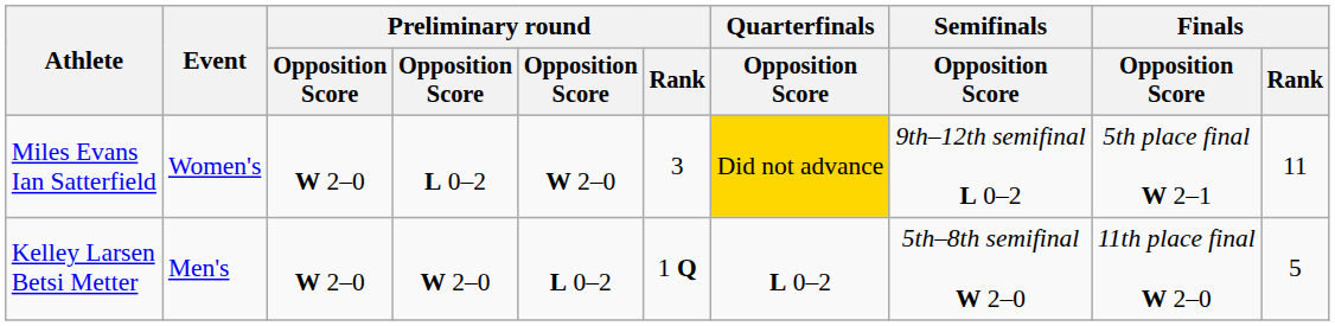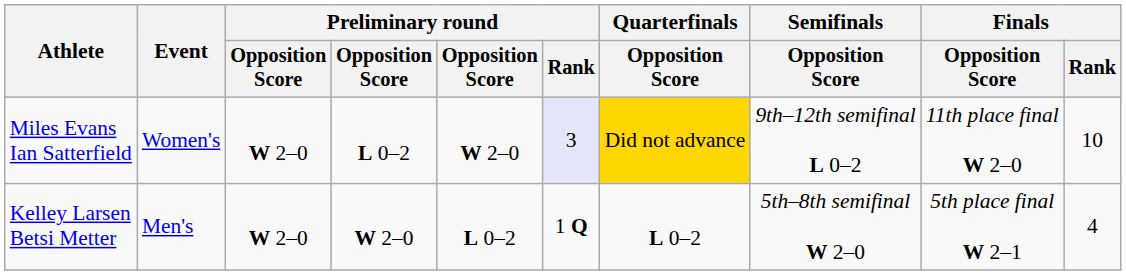Miles Evans Ian Satterfield | Preliminary round / Rank: no background -> lavender background
Miles Evans Ian Satterfield | Finals / Opposition Score: 5th place final W 2–1 -> 11th place final W 2–0
Miles Evans Ian Satterfield | Finals / Rank: 11 -> 10
Kelley Larsen Betsi Metter | Finals / Opposition Score: 11th place final W 2–0 -> 5th place final W 2–1
Kelley Larsen Betsi Metter | Finals / Rank: 5 -> 4
